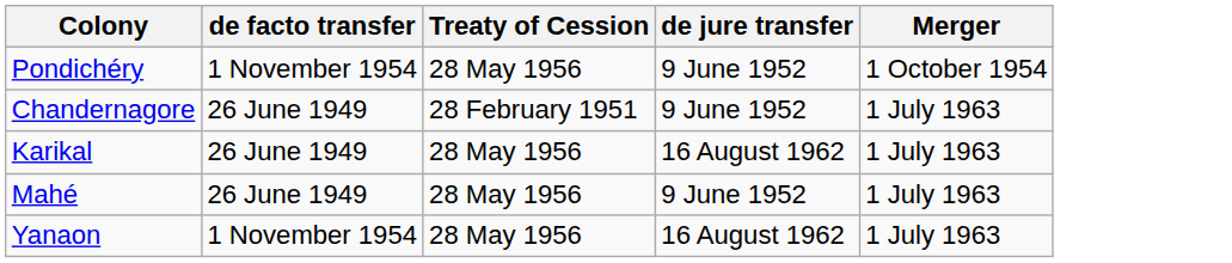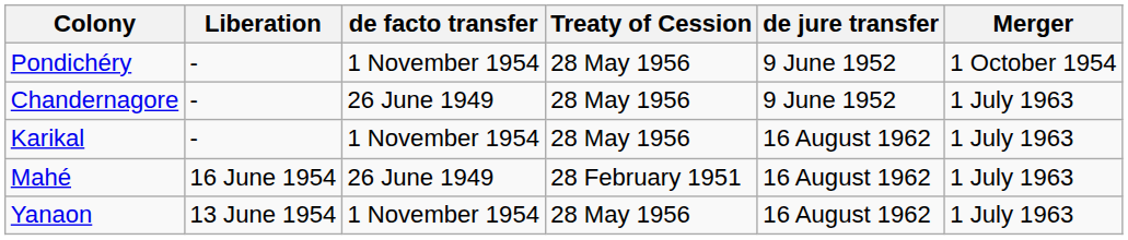+ column: Liberation | - | - | - | 16 June 1954 | 13 June 1954
Chandernagore | Treaty of Cession: 28 February 1951 -> 28 May 1956
Karikal | de facto transfer: 26 June 1949 -> 1 November 1954
Mahé | Treaty of Cession: 28 May 1956 -> 28 February 1951
Mahé | de jure transfer: 9 June 1952 -> 16 August 1962
